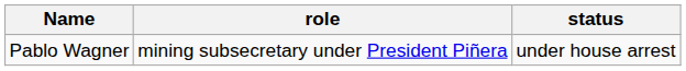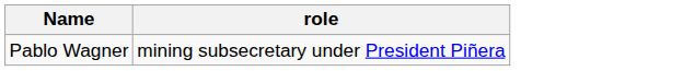- column: status | under house arrest
